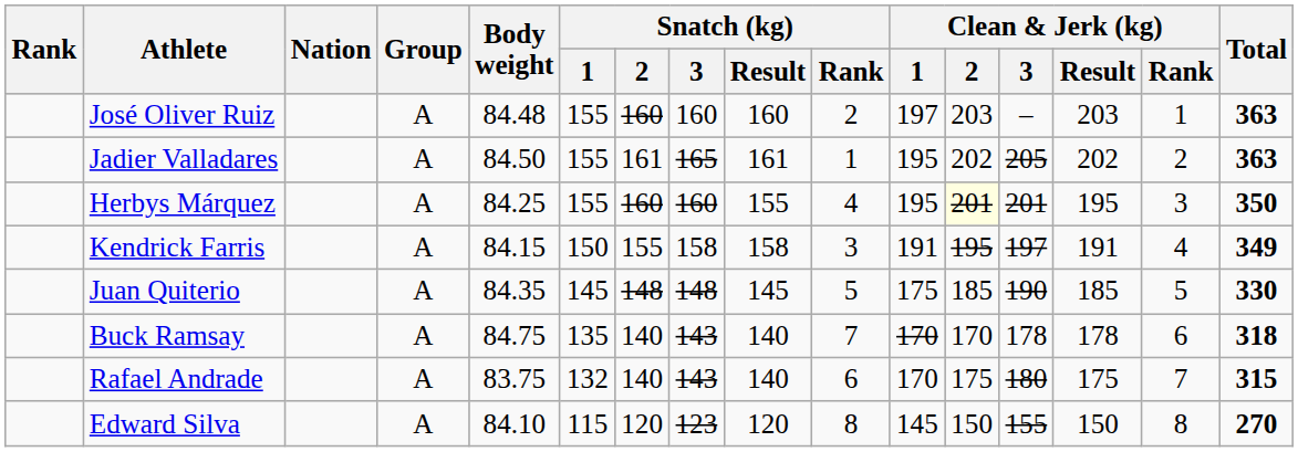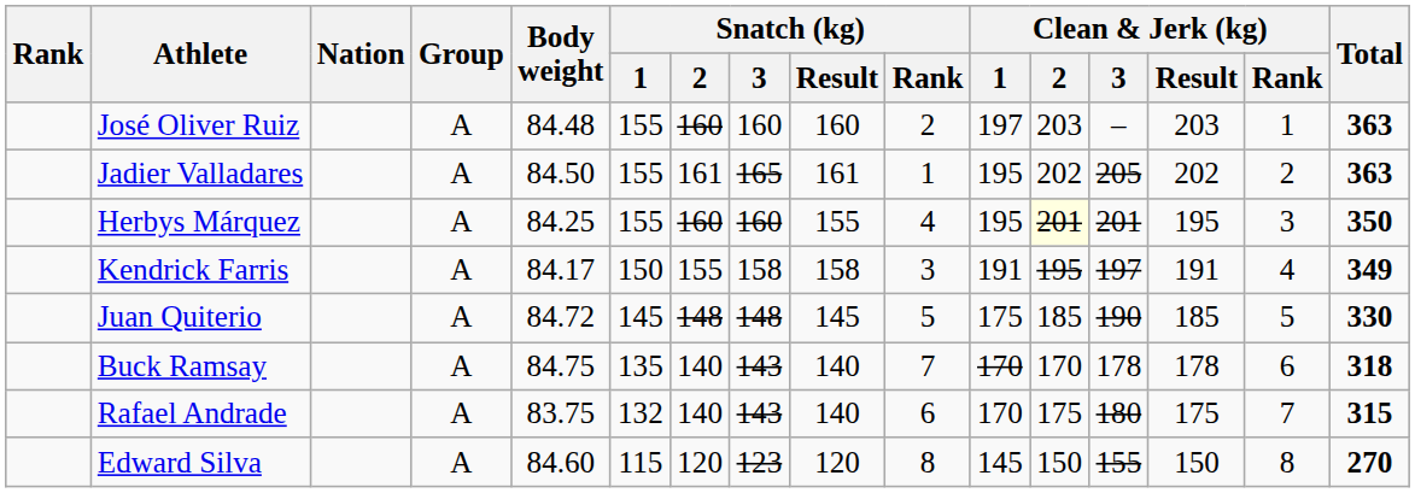Kendrick Farris | Body weight: 84.15 -> 84.17
Juan Quiterio | Body weight: 84.35 -> 84.72
Edward Silva | Body weight: 84.10 -> 84.60
